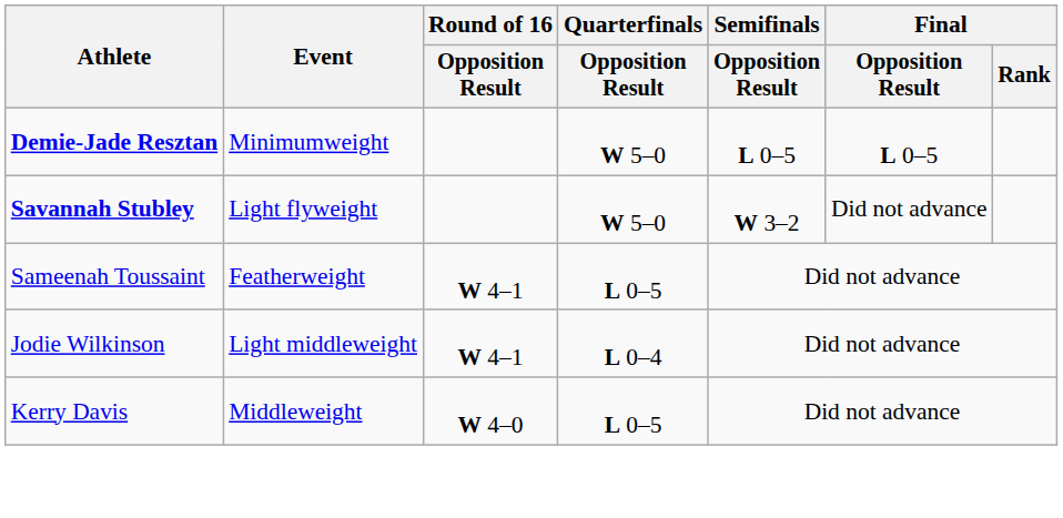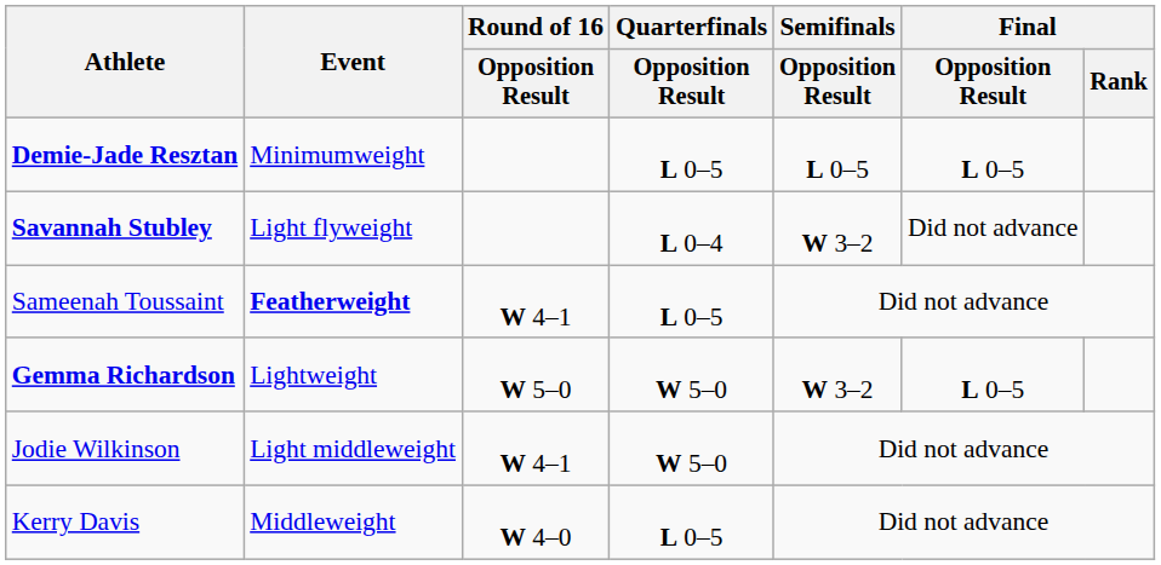Demie-Jade Resztan | Quarterfinals / Opposition Result: W 5–0 -> L 0–5
Savannah Stubley | Quarterfinals / Opposition Result: W 5–0 -> L 0–4
Sameenah Toussaint | Event: normal -> bold
+ row: Gemma Richardson | Lightweight | W 5–0 | W 5–0 | W 3–2 | L 0–5
Jodie Wilkinson | Quarterfinals / Opposition Result: L 0–4 -> W 5–0
